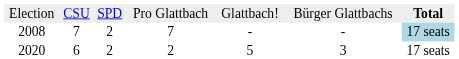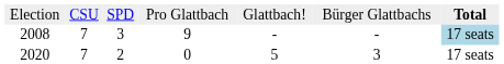2008 | column 3: 2 -> 3
2008 | column 4: 7 -> 9
2020 | column 2: 6 -> 7
2020 | column 4: 2 -> 0
